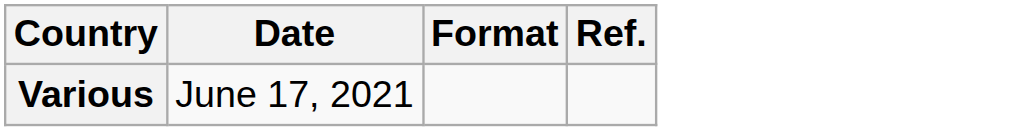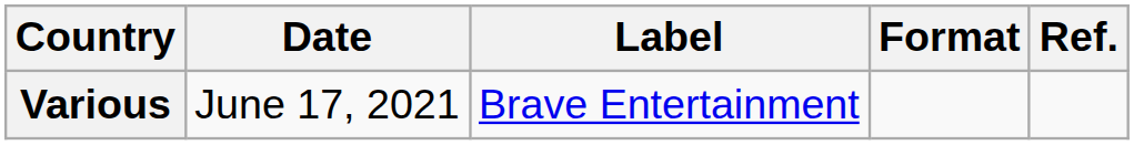+ column: Label | Brave Entertainment
